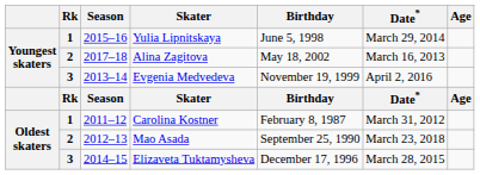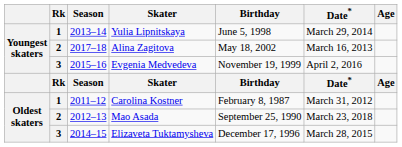Yulia Lipnitskaya | Season: 2015–16 -> 2013–14
Evgenia Medvedeva | Season: 2013–14 -> 2015–16
